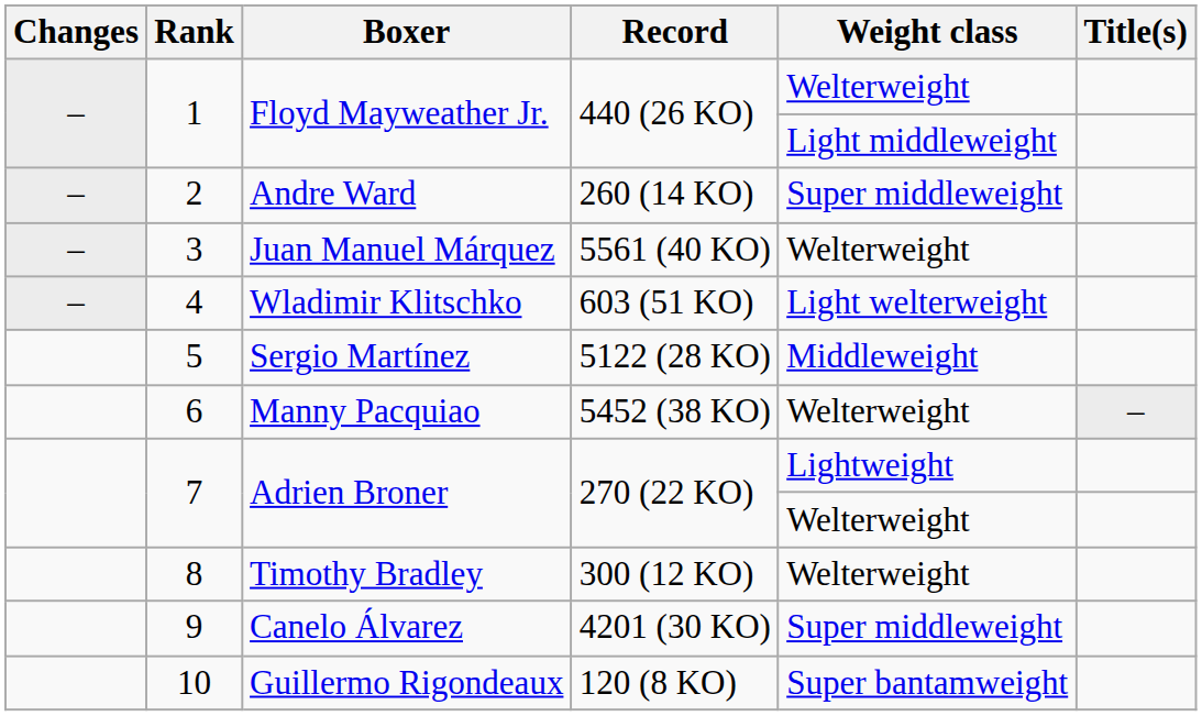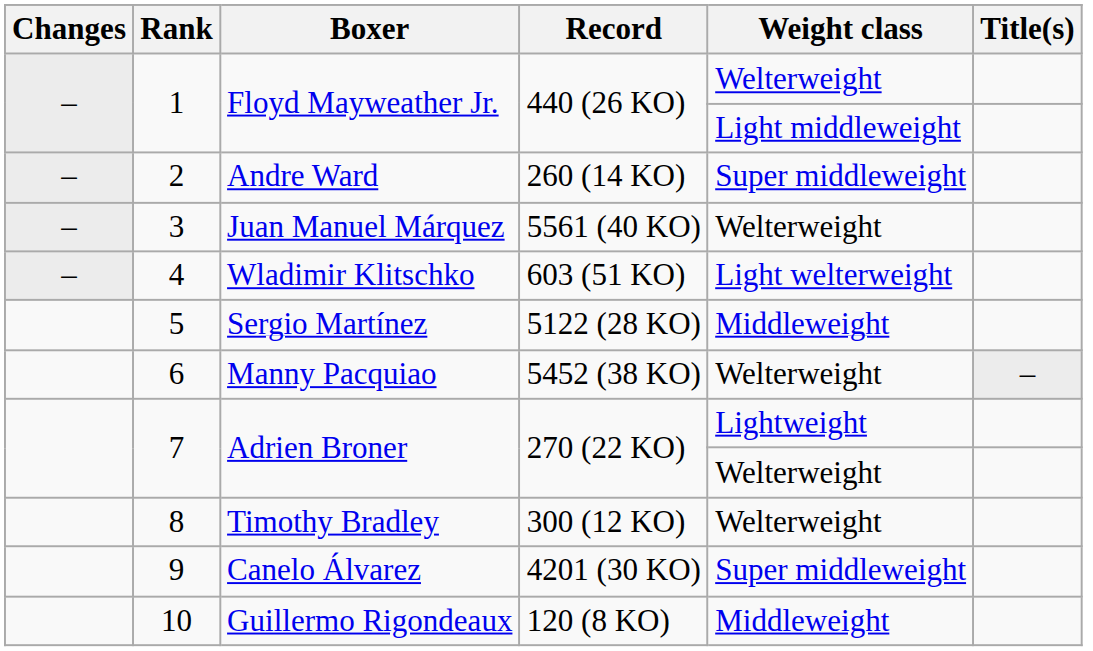10 | Weight class: Super bantamweight -> Middleweight
